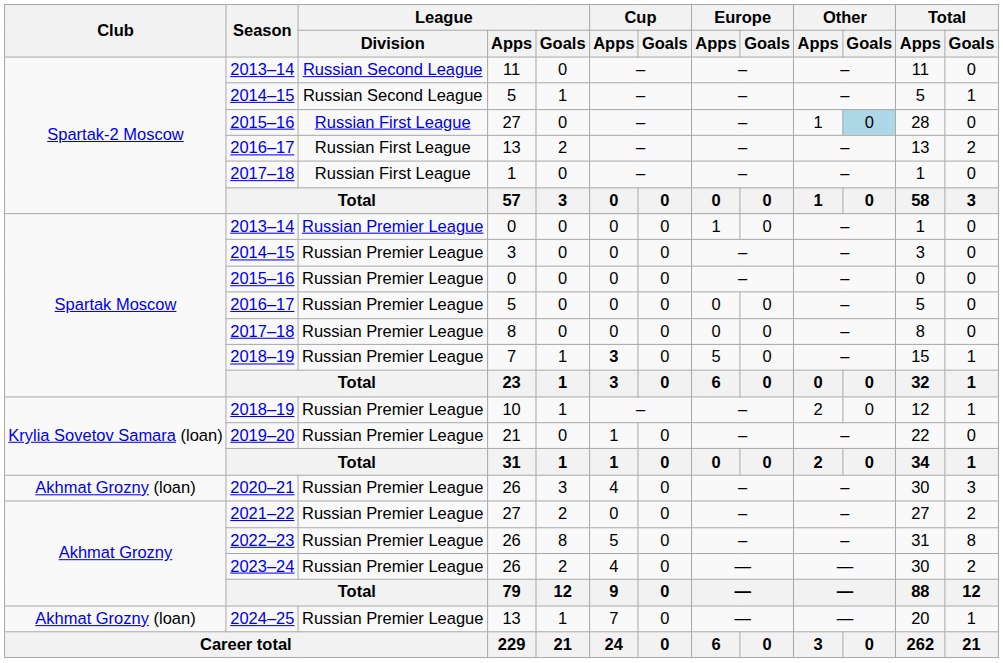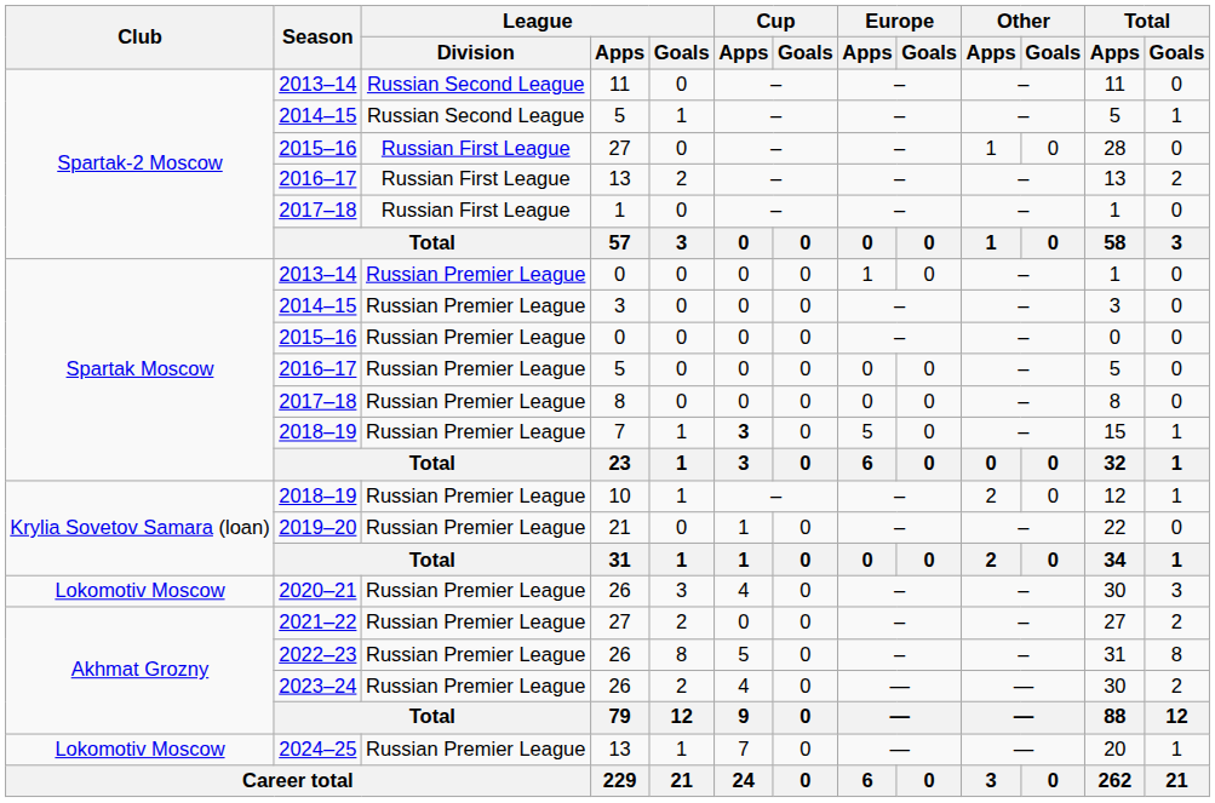2015–16 / 27 | Other / Goals: lightblue background -> no background
2020–21 | Club: Akhmat Grozny (loan) -> Lokomotiv Moscow
2024–25 | Club: Akhmat Grozny (loan) -> Lokomotiv Moscow
